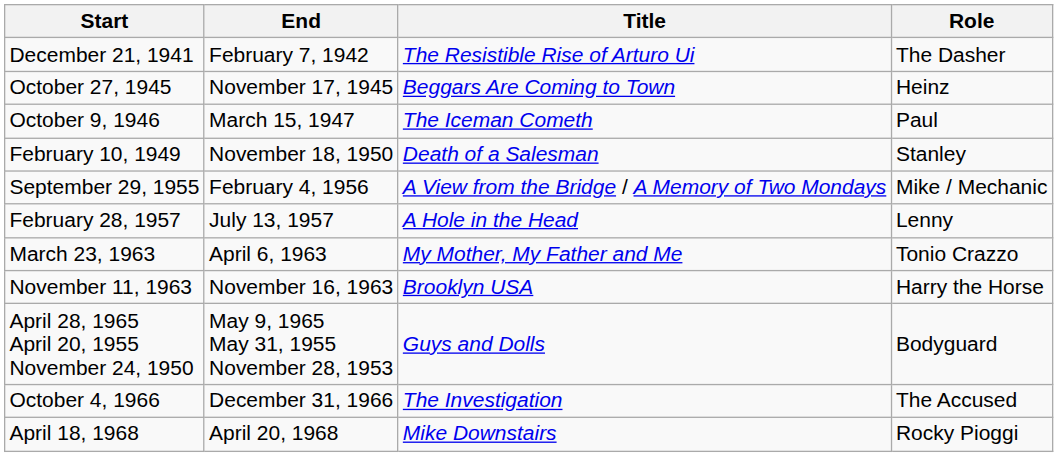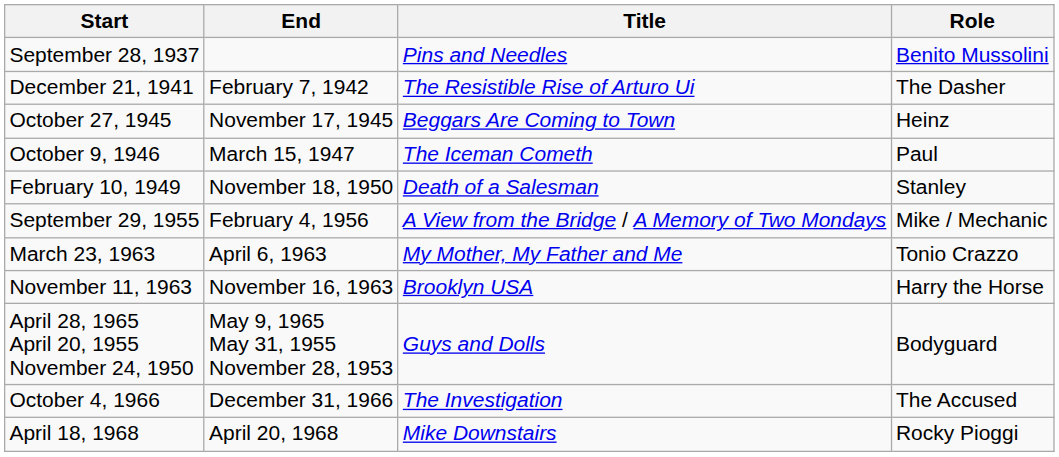+ row: September 28, 1937 | Pins and Needles | Benito Mussolini
- row: February 28, 1957 | July 13, 1957 | A Hole in the Head | Lenny
